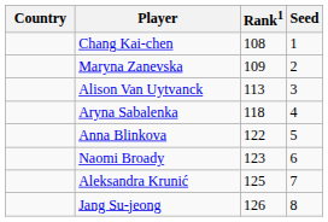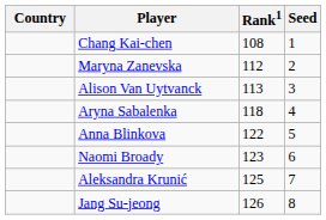Maryna Zanevska | Rank1: 109 -> 112
